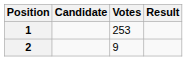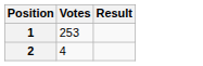- column: Candidate
2 | Votes: 9 -> 4
